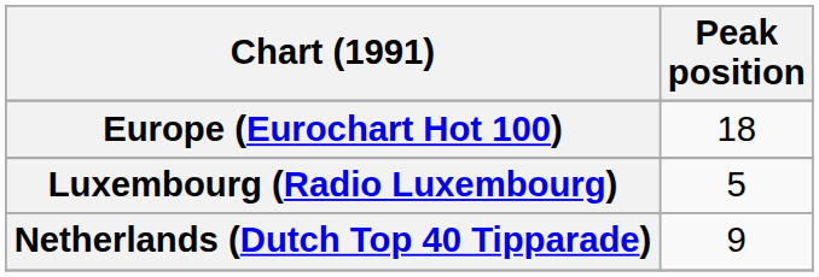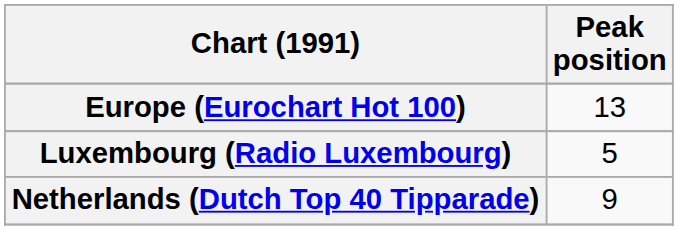Europe (Eurochart Hot 100) | Peak position: 18 -> 13
